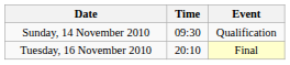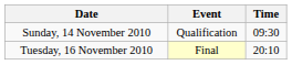columns swapped: Time <-> Event
